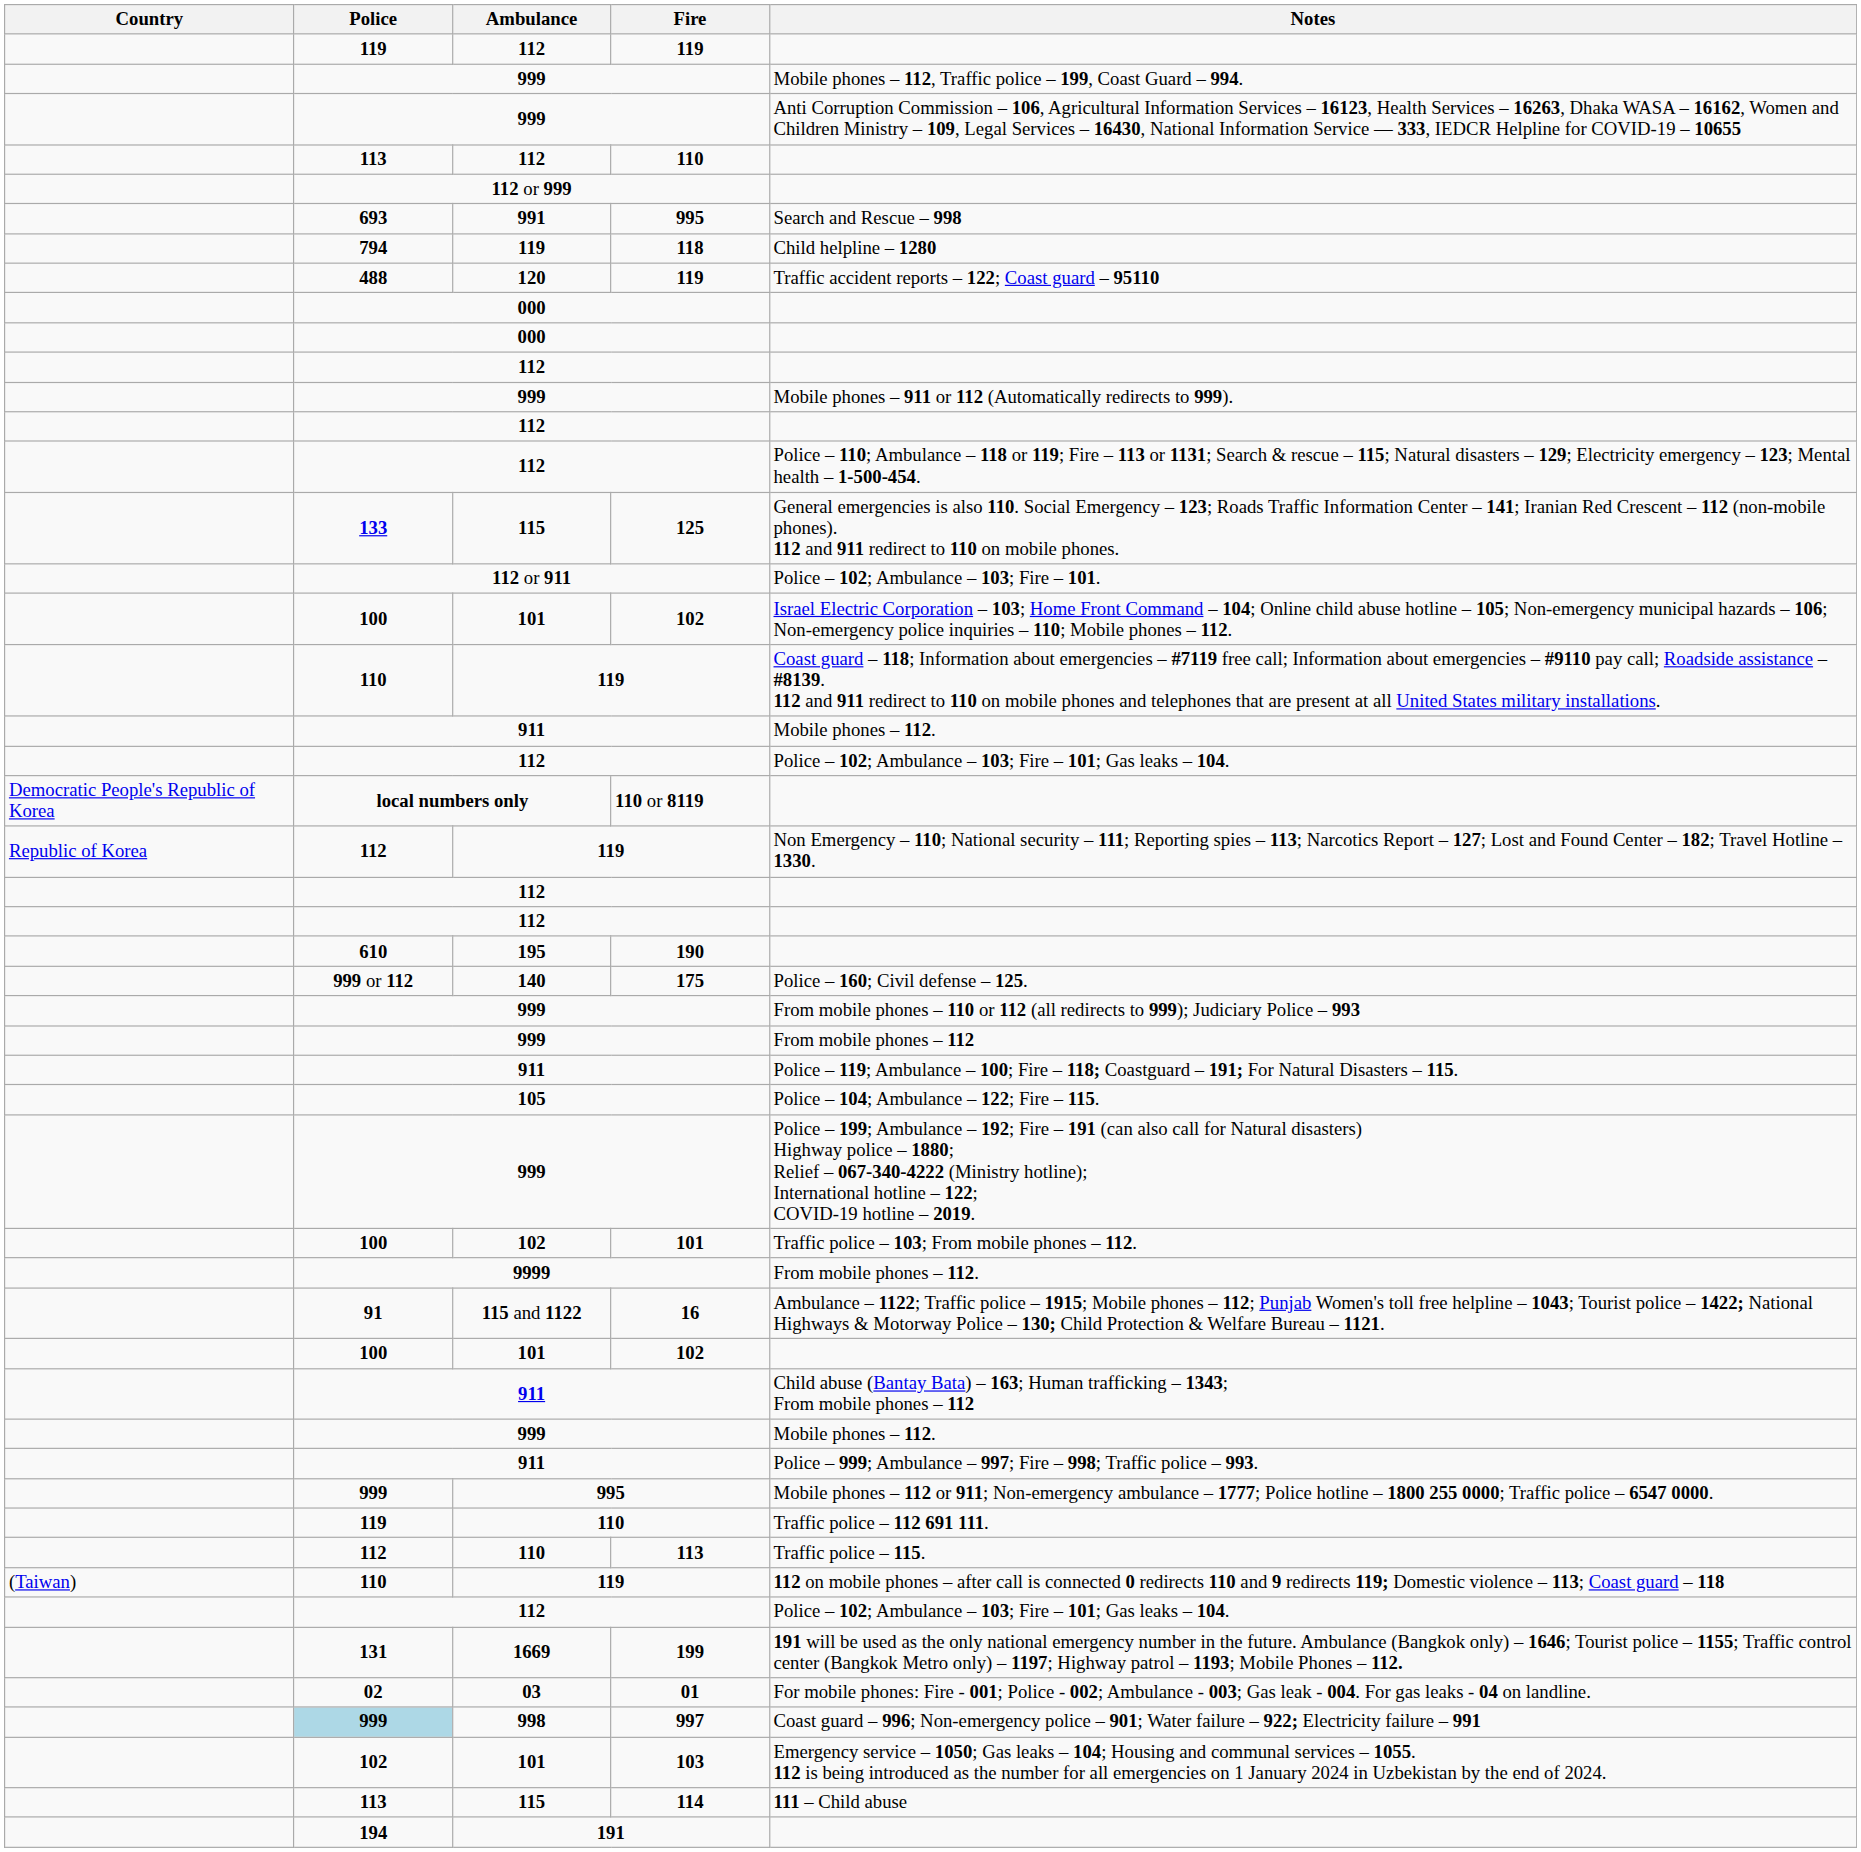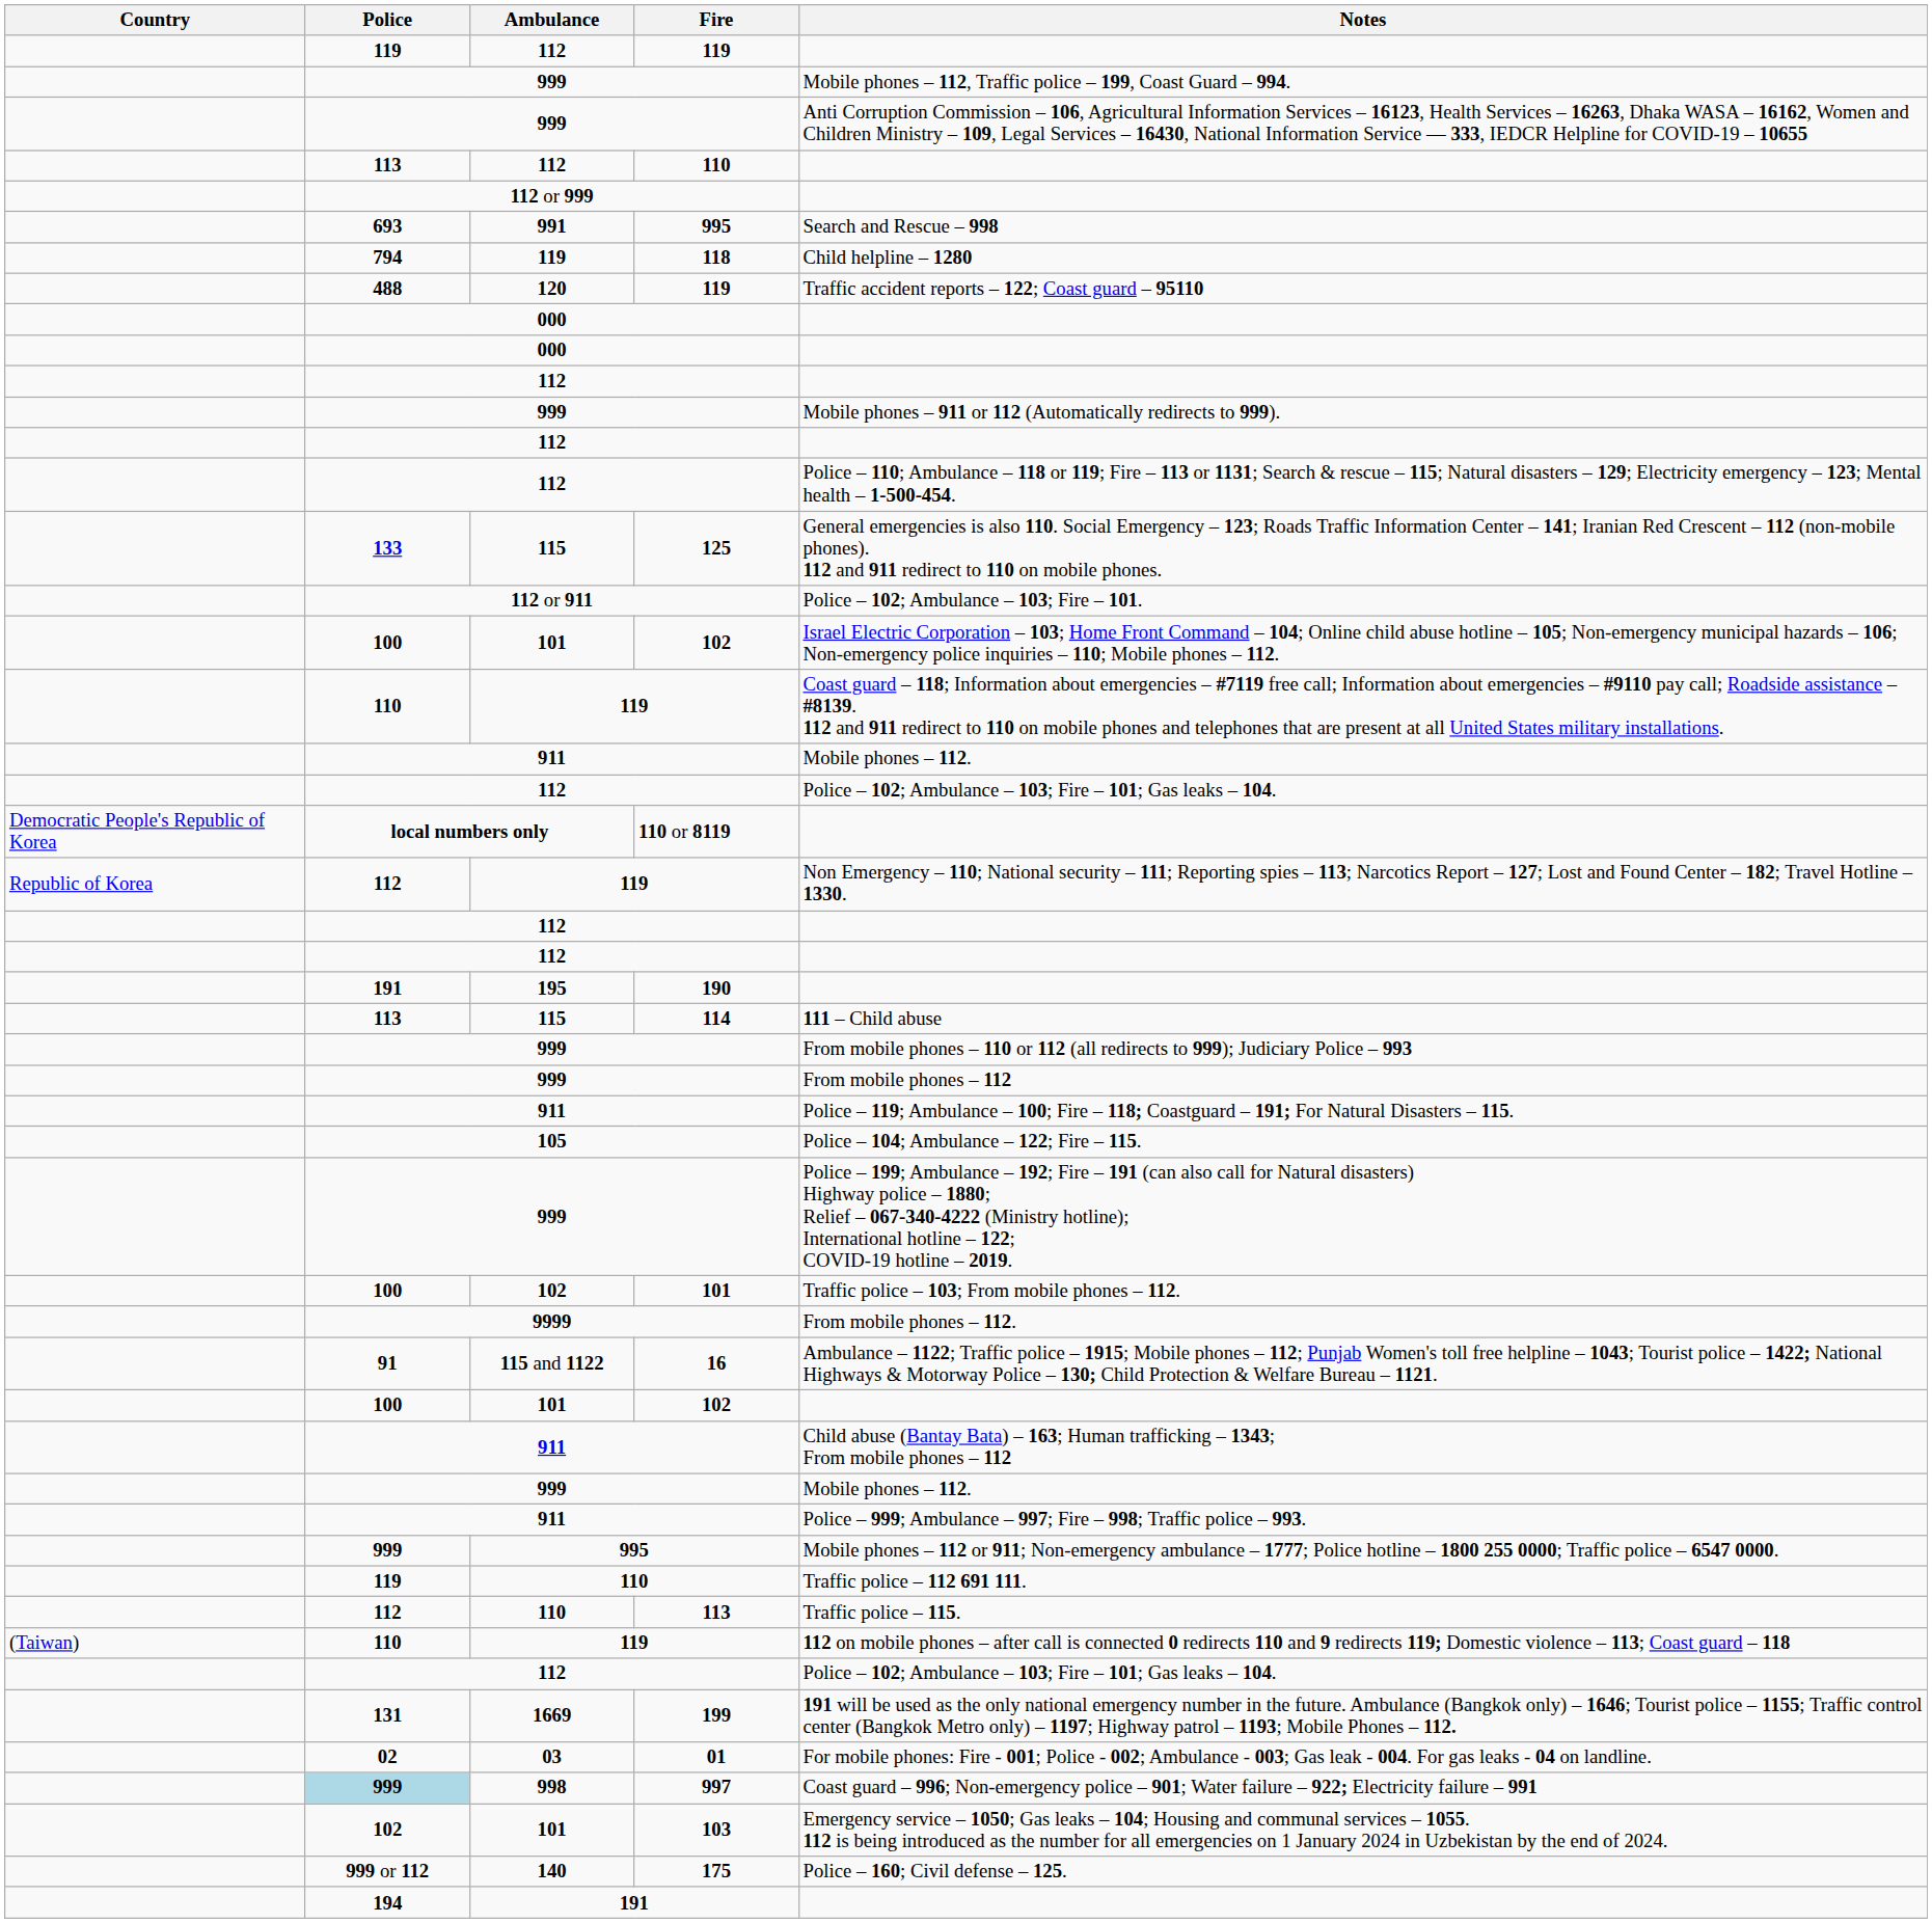190 | Police: 610 -> 191
rows swapped: 175 <-> 114
